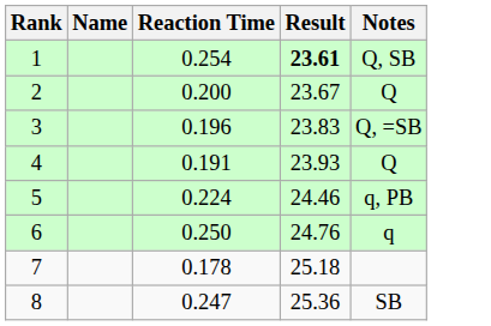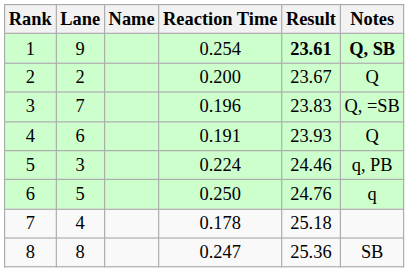+ column: Lane | 9 | 2 | 7 | 6 | 3 | 5 | 4 | 8
1 | Notes: normal -> bold
